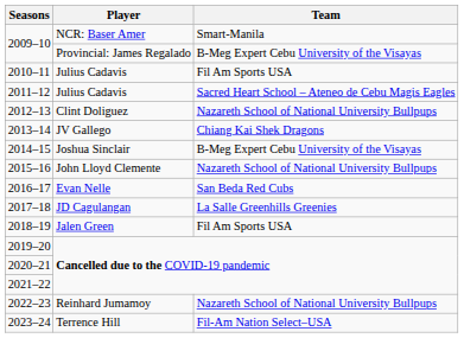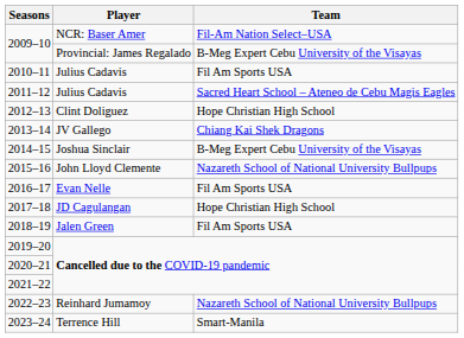2009–10 / NCR: Baser Amer | Team: Smart-Manila -> Fil-Am Nation Select–USA
2012–13 | Team: Nazareth School of National University Bullpups -> Hope Christian High School
2016–17 | Team: San Beda Red Cubs -> Fil Am Sports USA
2017–18 | Team: La Salle Greenhills Greenies -> Hope Christian High School
2023–24 | Team: Fil-Am Nation Select–USA -> Smart-Manila
